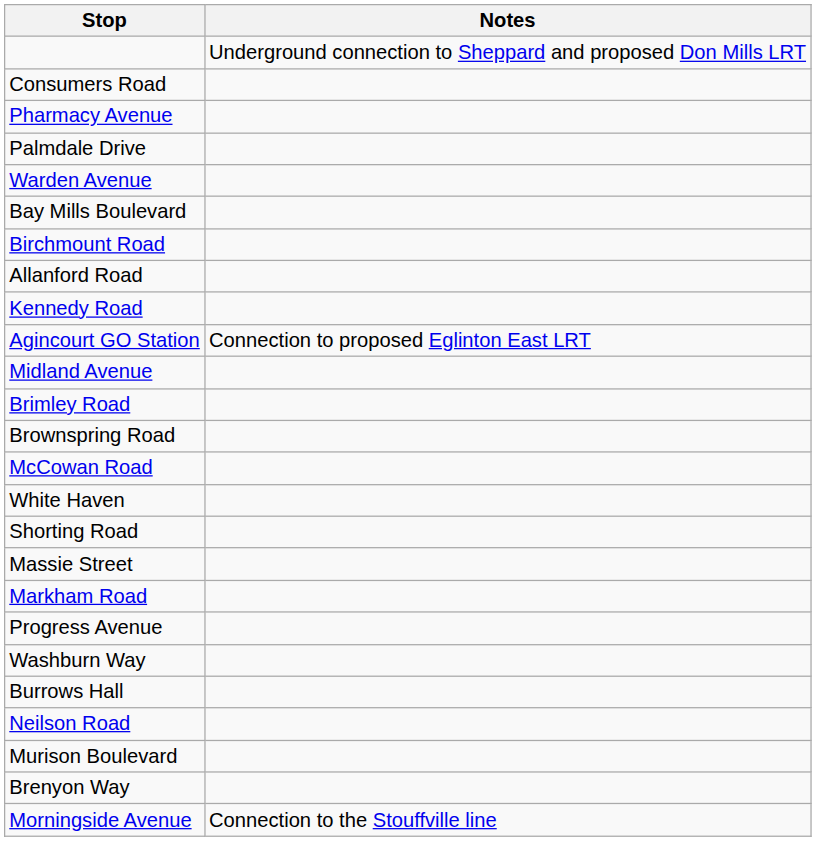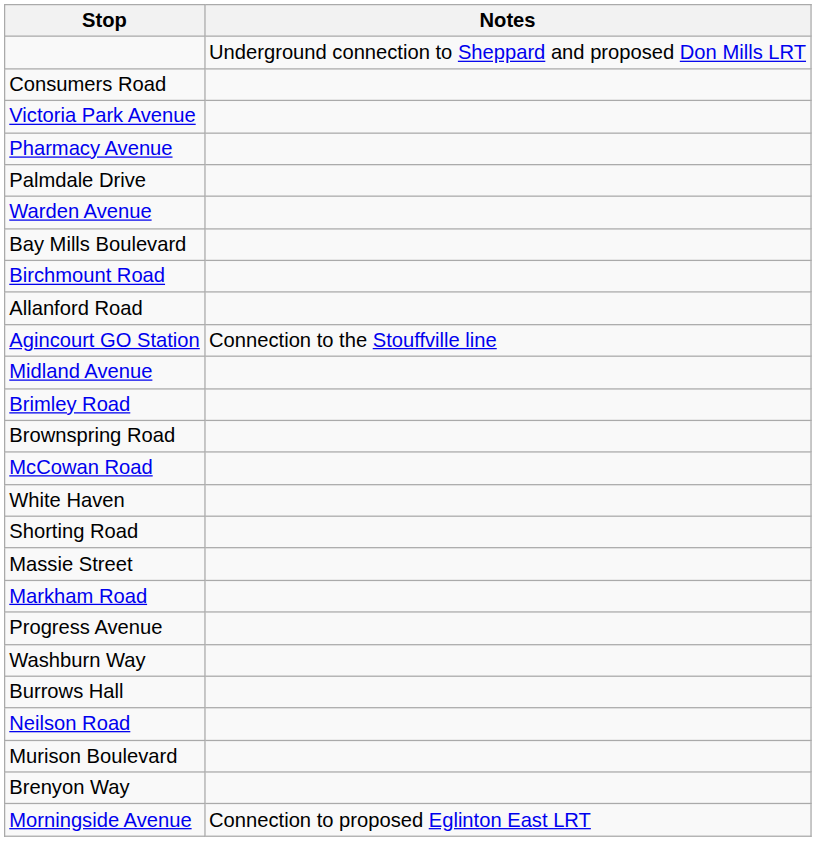+ row: Victoria Park Avenue
- row: Kennedy Road
Agincourt GO Station | Notes: Connection to proposed Eglinton East LRT -> Connection to the Stouffville line
Morningside Avenue | Notes: Connection to the Stouffville line -> Connection to proposed Eglinton East LRT
